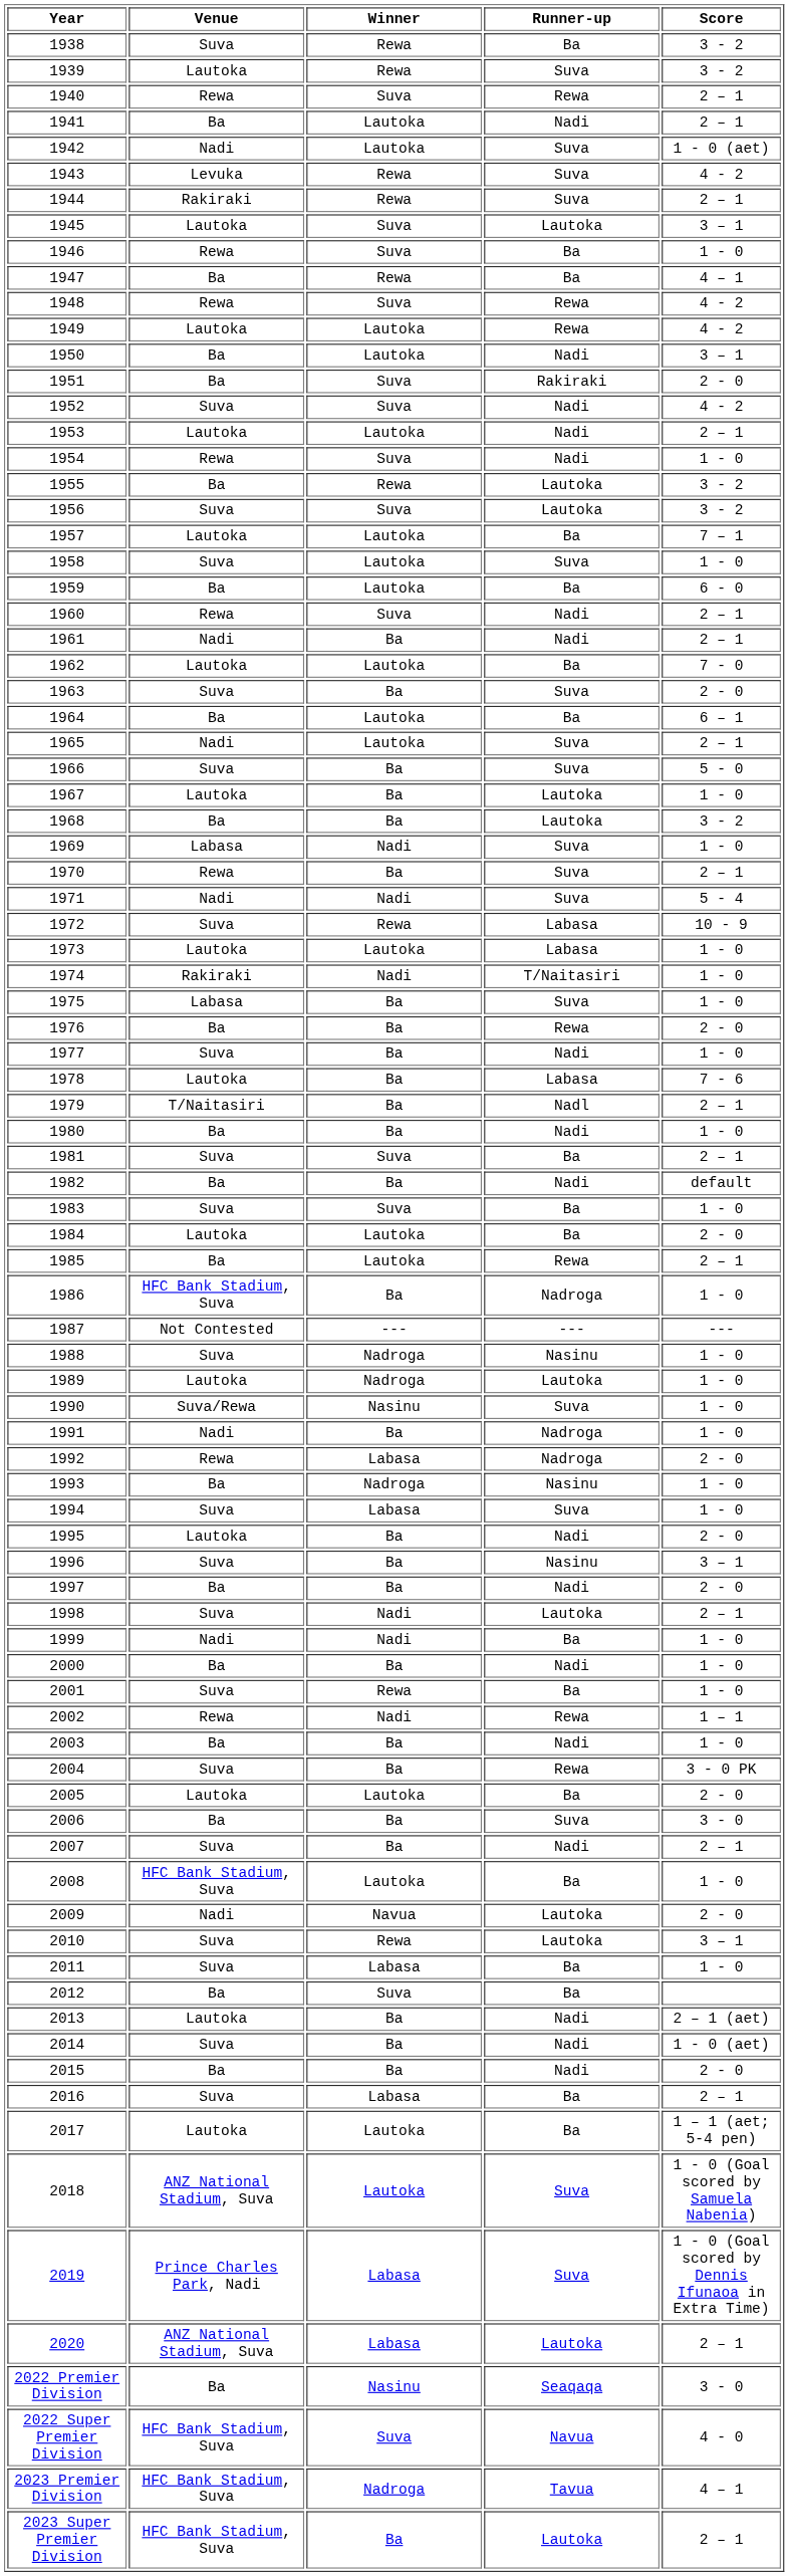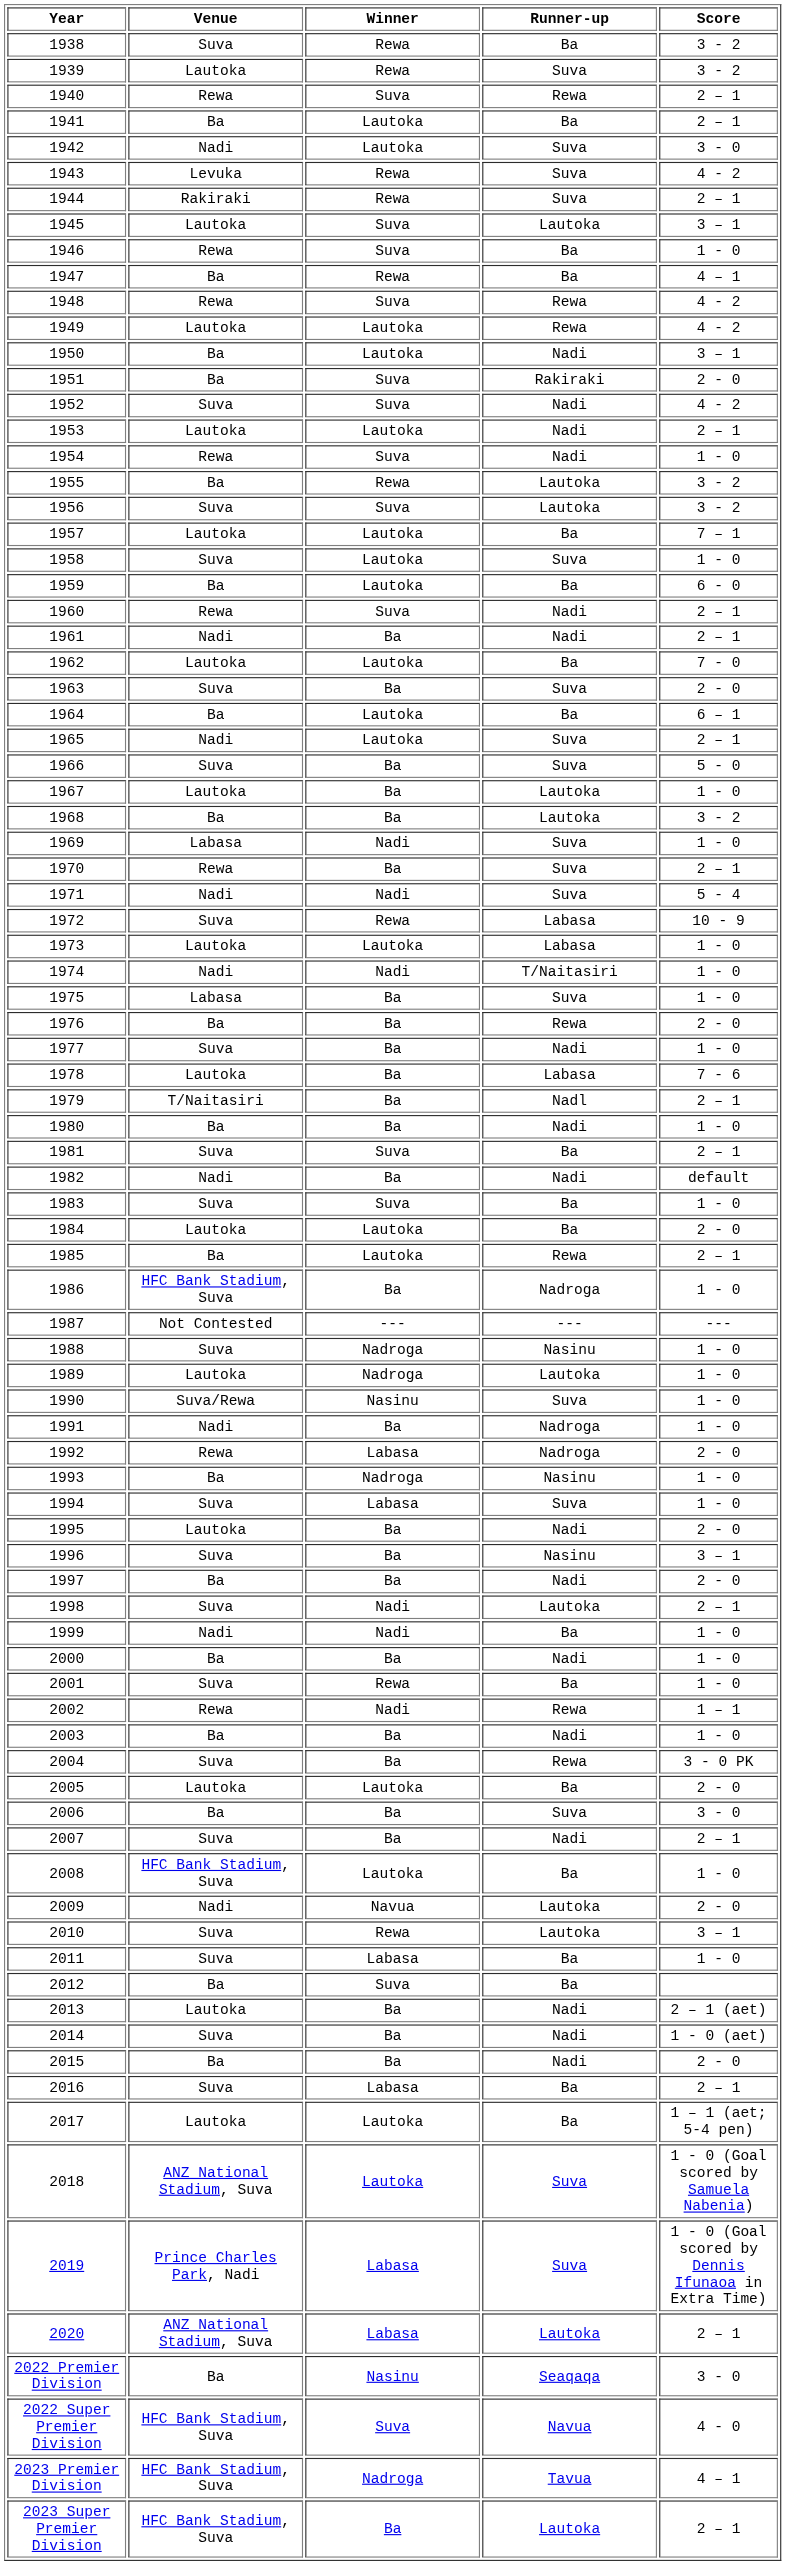1941 | Runner-up: Nadi -> Ba
1942 | Score: 1 - 0 (aet) -> 3 - 0
1974 | Venue: Rakiraki -> Nadi
1982 | Venue: Ba -> Nadi
